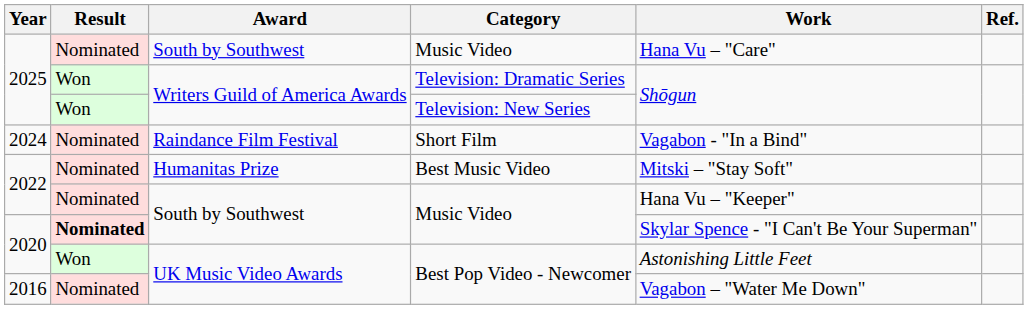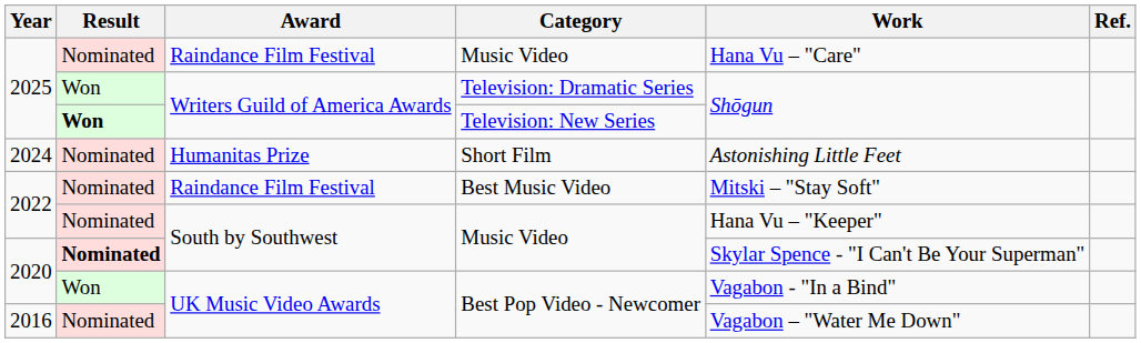2025 / Music Video | Award: South by Southwest -> Raindance Film Festival
Television: New Series | Result: normal -> bold
Short Film | Award: Raindance Film Festival -> Humanitas Prize
Short Film | Work: Vagabon - "In a Bind" -> Astonishing Little Feet
Best Music Video | Award: Humanitas Prize -> Raindance Film Festival
2020 / Best Pop Video - Newcomer | Work: Astonishing Little Feet -> Vagabon - "In a Bind"
